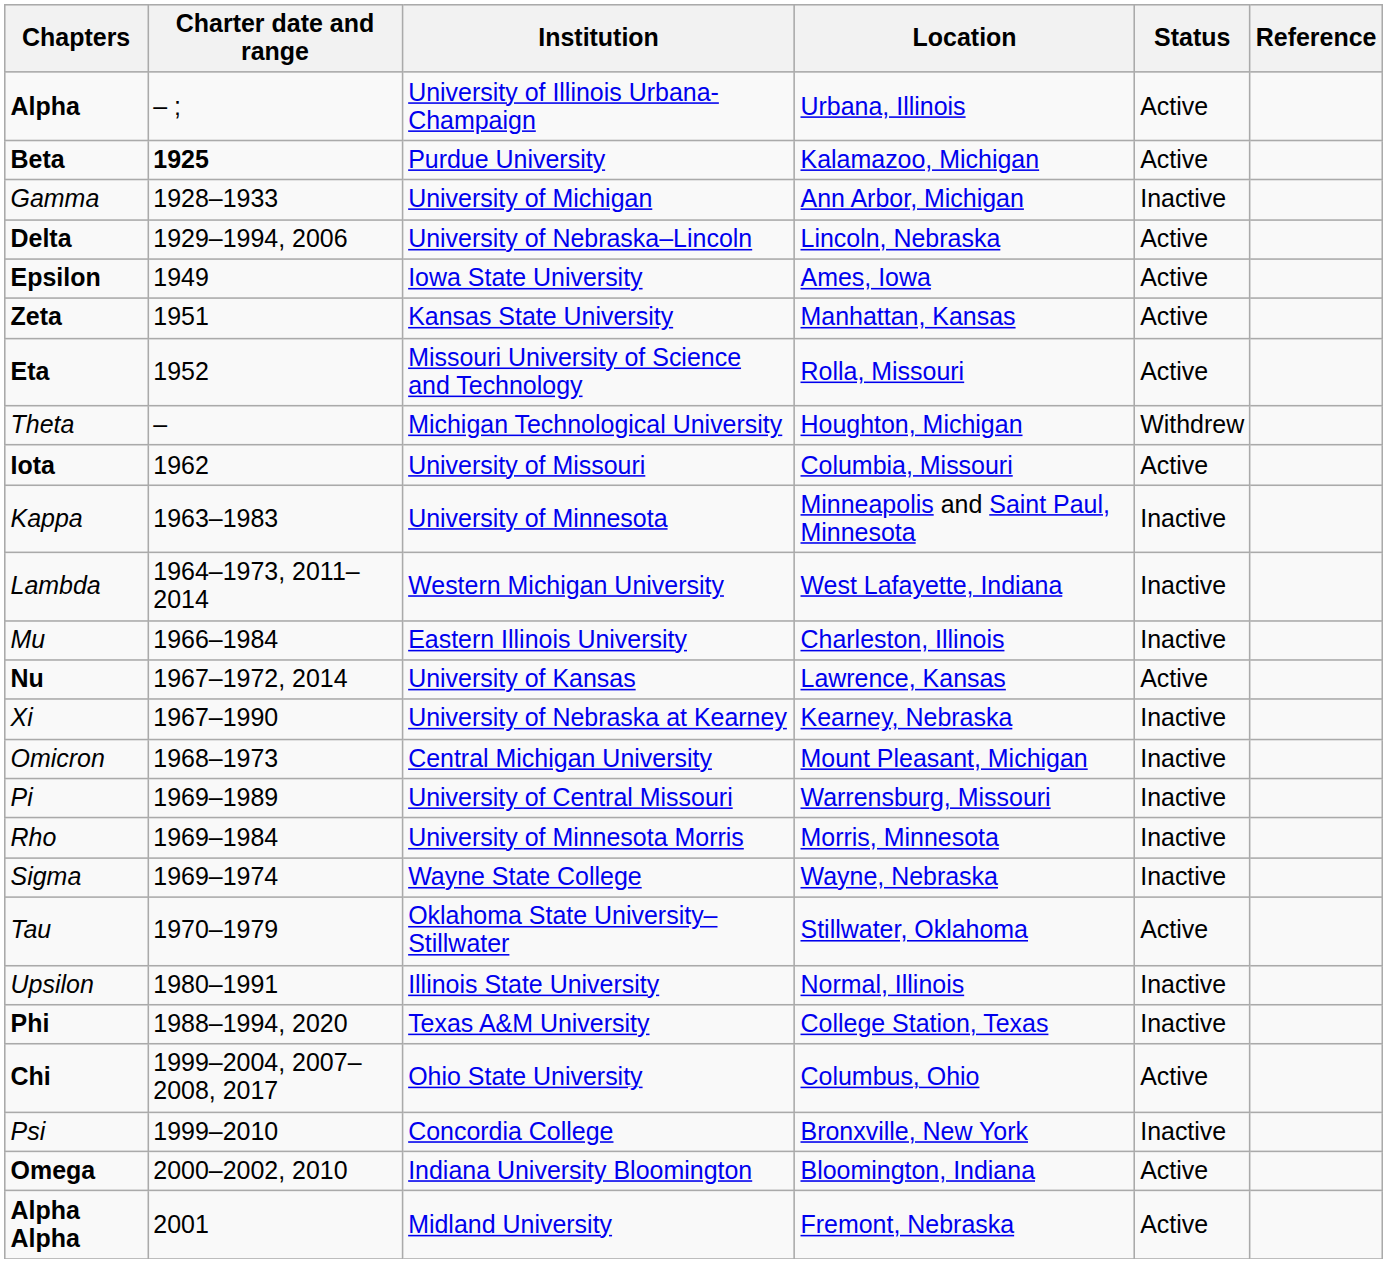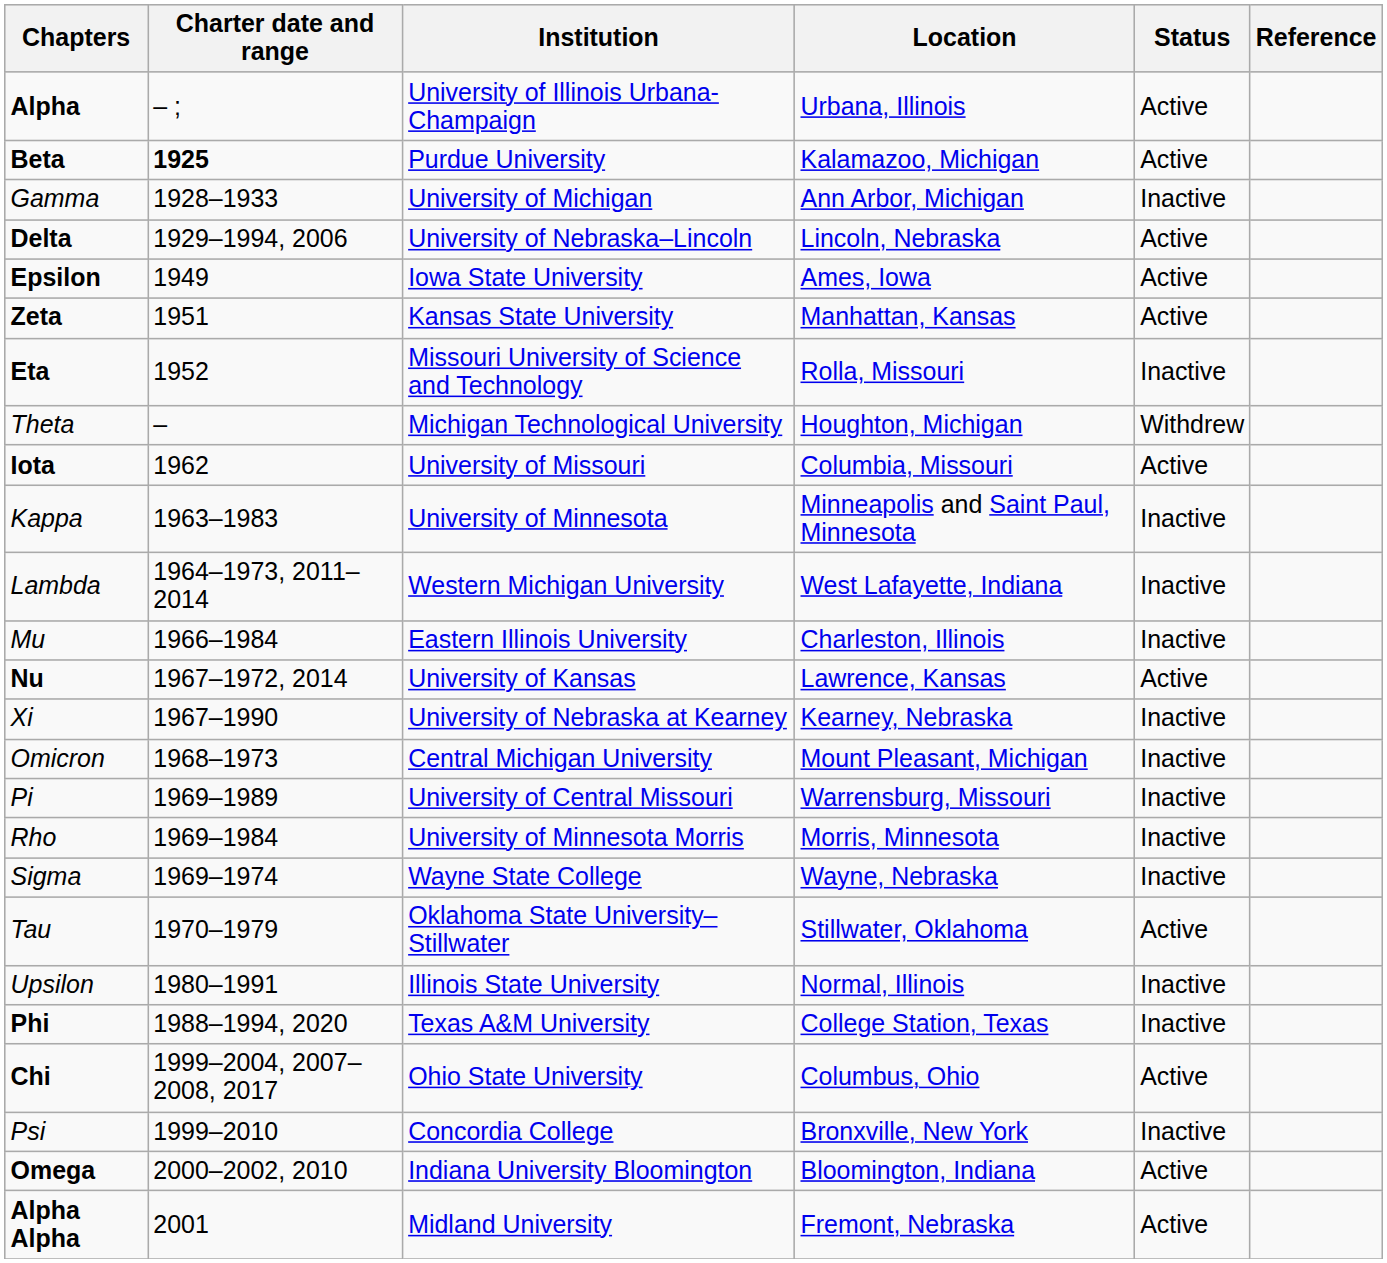Eta | Status: Active -> Inactive
